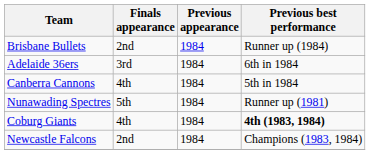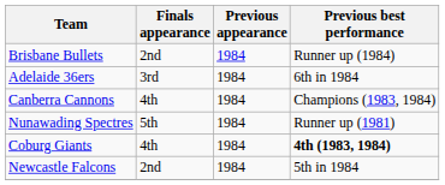Canberra Cannons | Previous best performance: 5th in 1984 -> Champions (1983, 1984)
Newcastle Falcons | Previous best performance: Champions (1983, 1984) -> 5th in 1984
